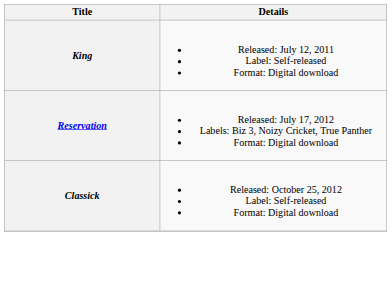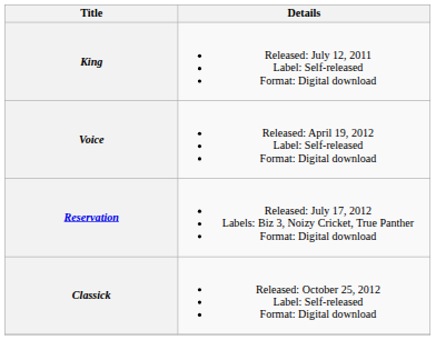+ row: Voice | Released: April 19, 2012 Label: Self-released Format: Digital download
